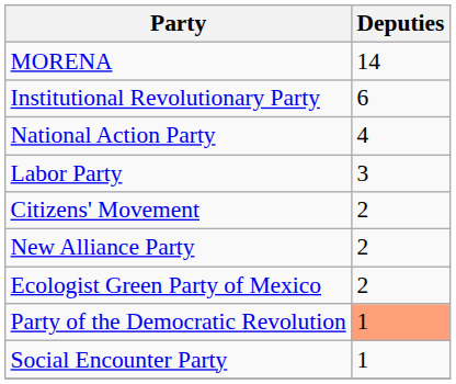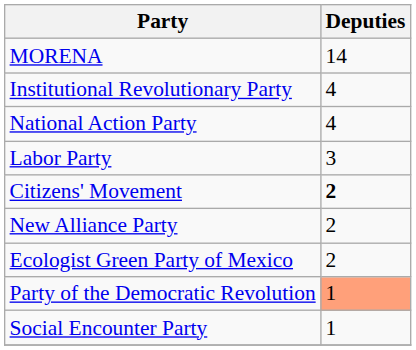Institutional Revolutionary Party | Deputies: 6 -> 4
Citizens' Movement | Deputies: normal -> bold
